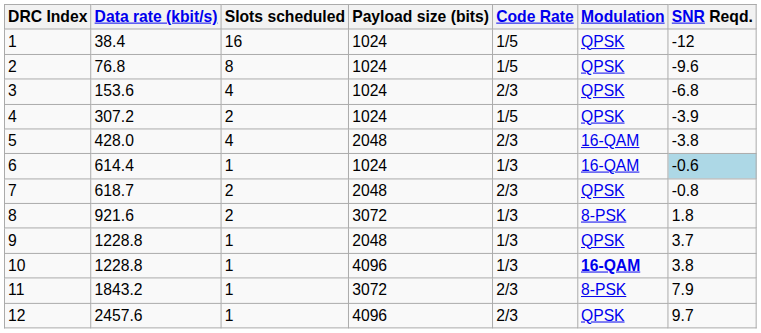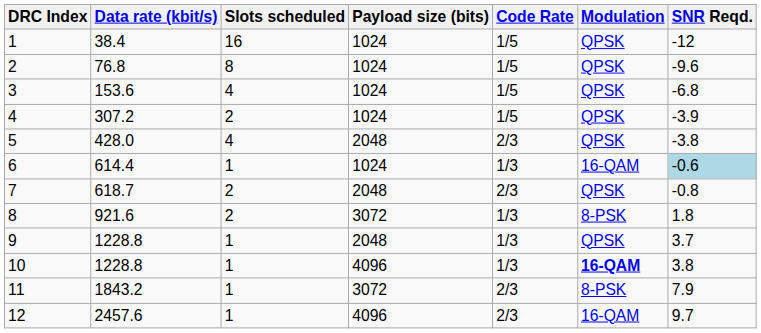3 | Code Rate: 2/3 -> 1/5
5 | Modulation: 16-QAM -> QPSK
12 | Modulation: QPSK -> 16-QAM
